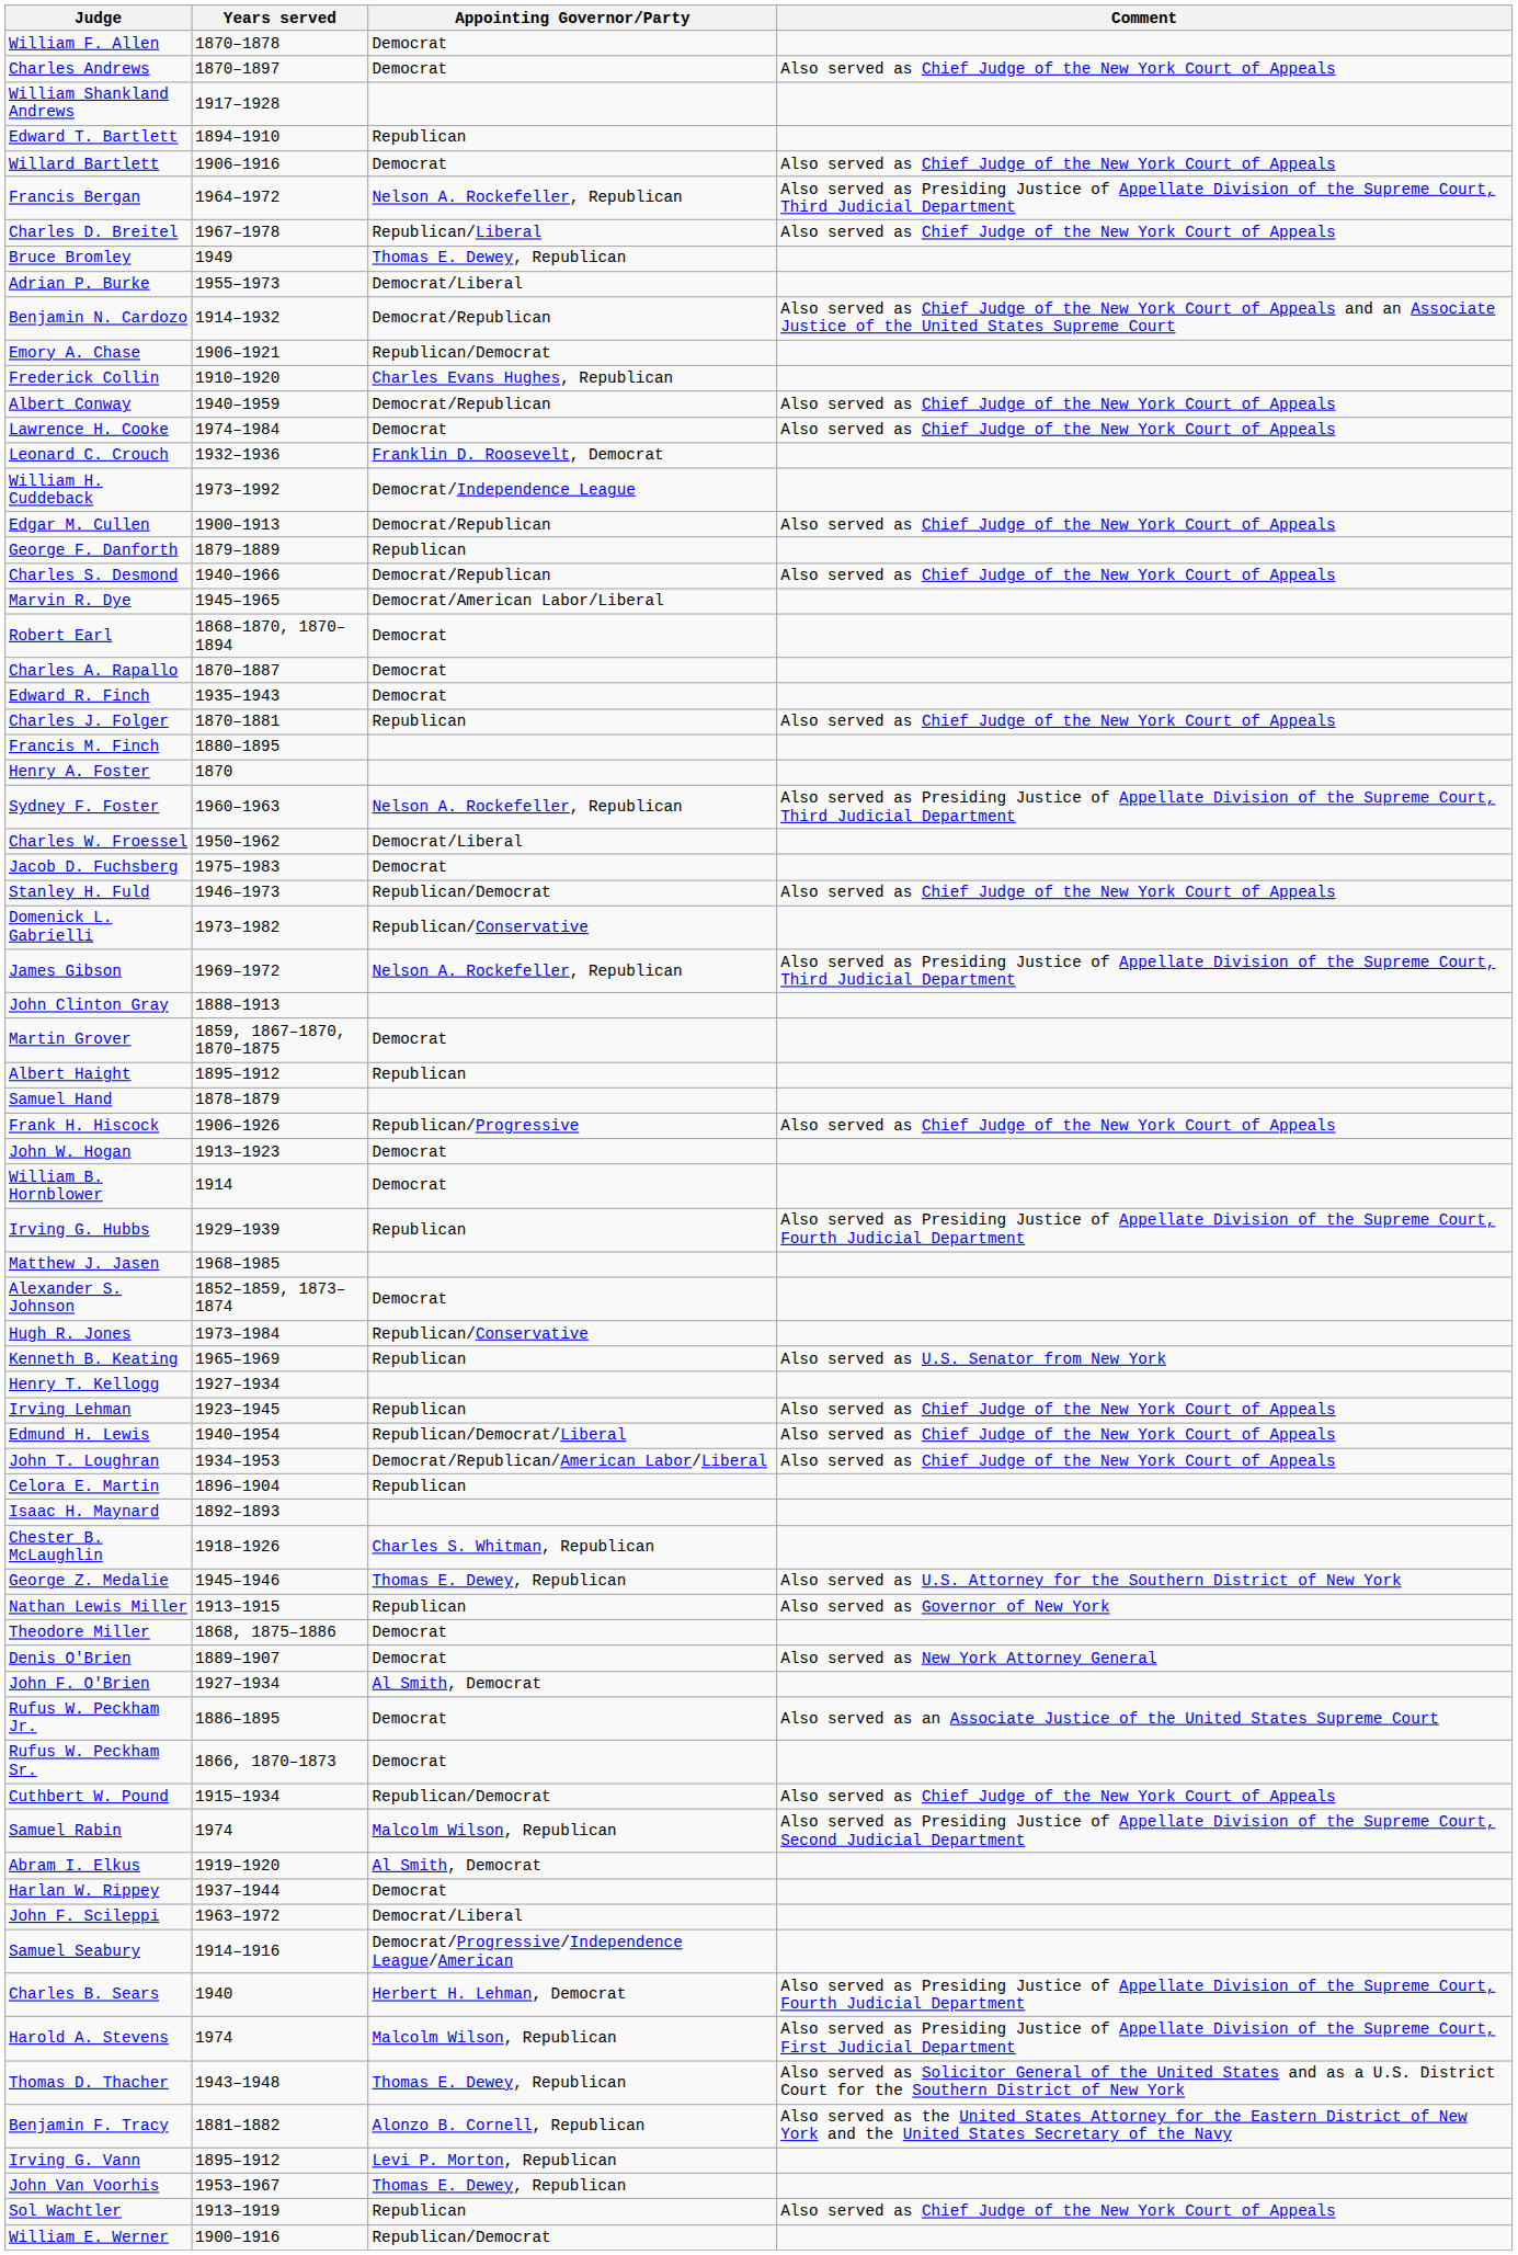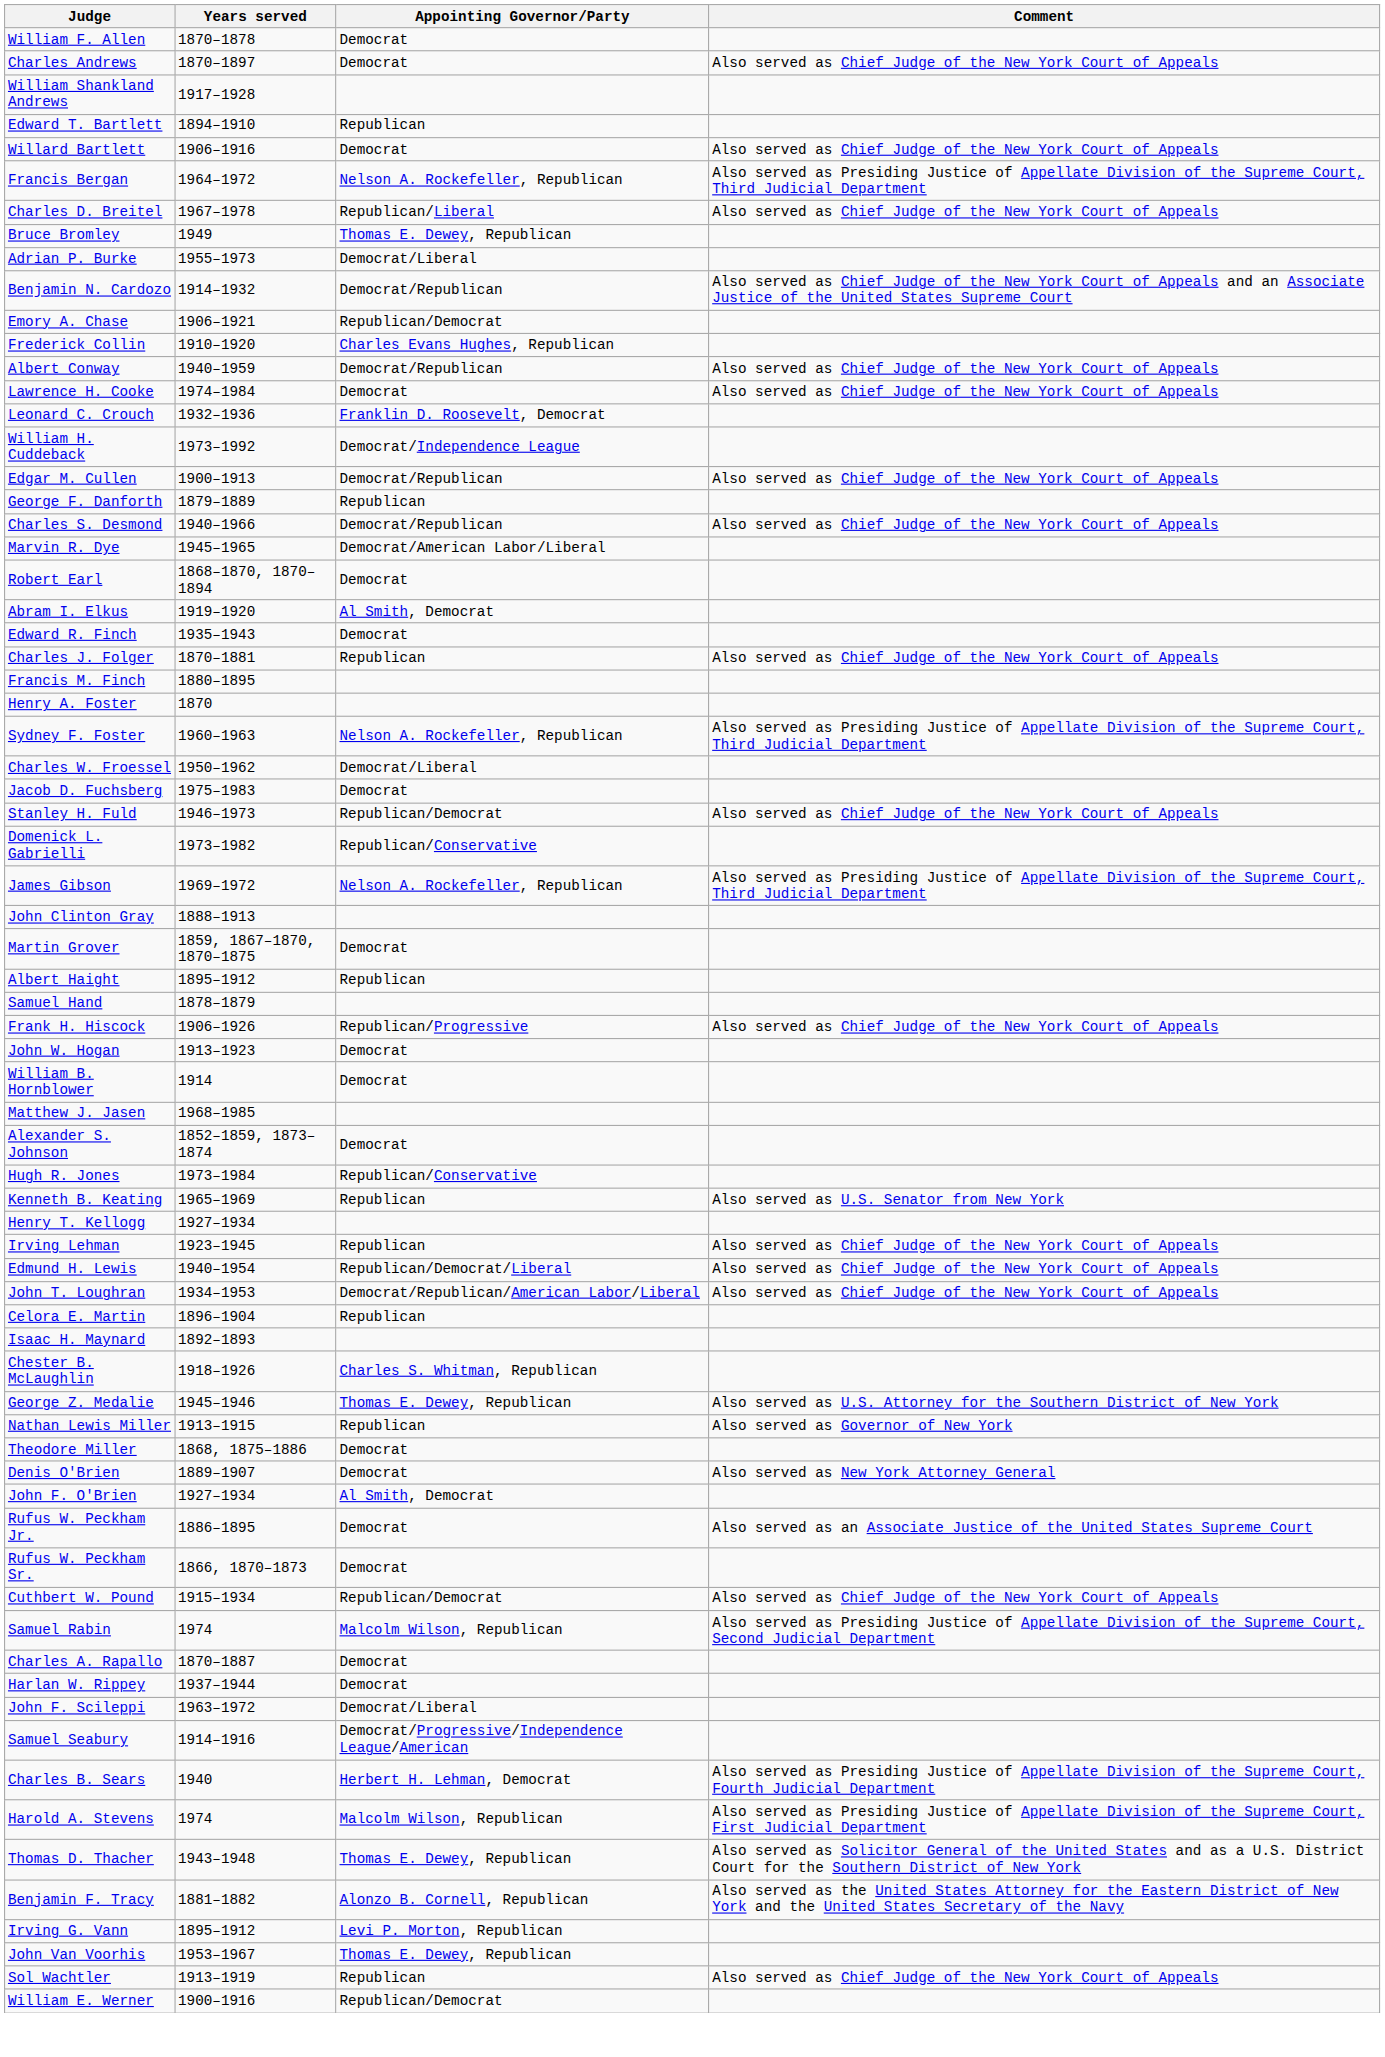rows swapped: Abram I. Elkus <-> Charles A. Rapallo
- row: Irving G. Hubbs | 1929–1939 | Republican | Also served as Presiding Justice of Appellate Division of the Supreme Court, Fourth Judicial Department
